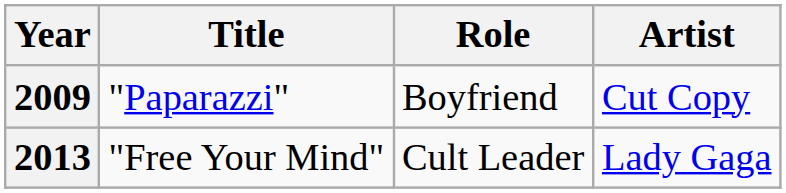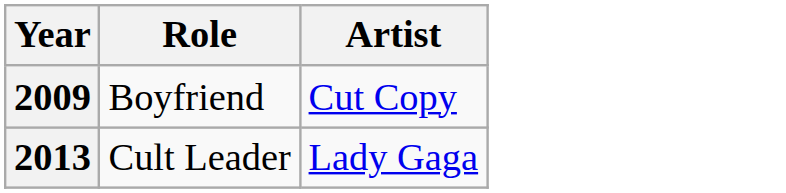- column: Title | "Paparazzi" | "Free Your Mind"
